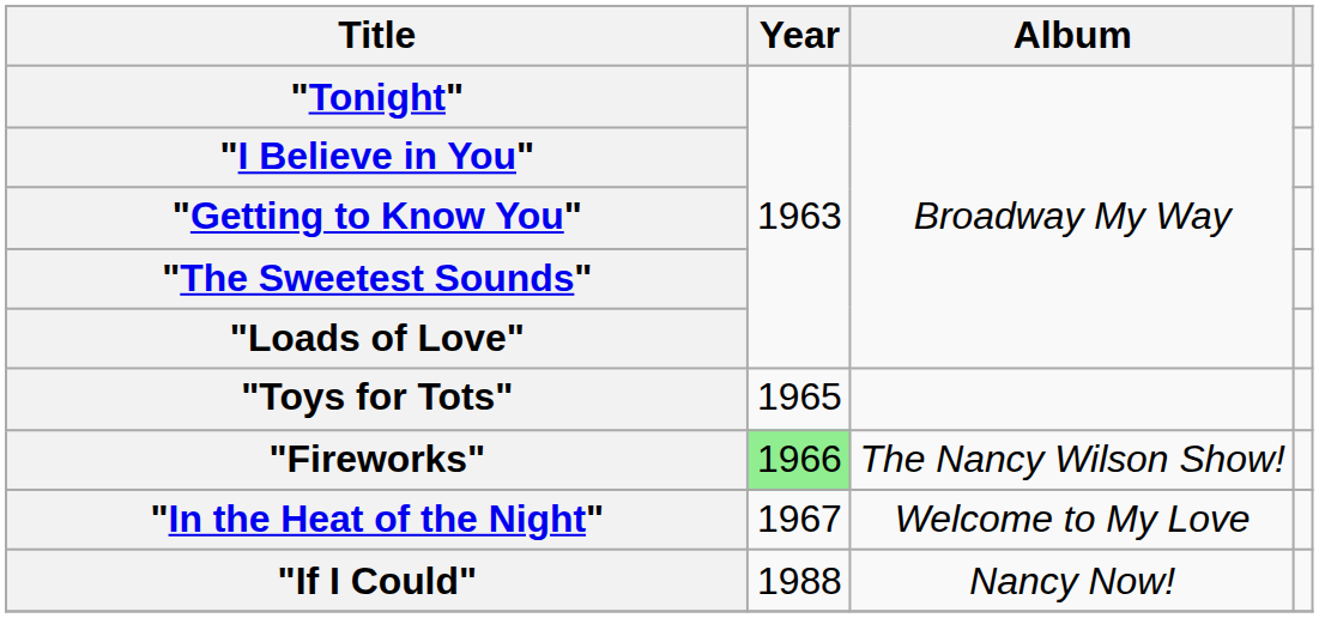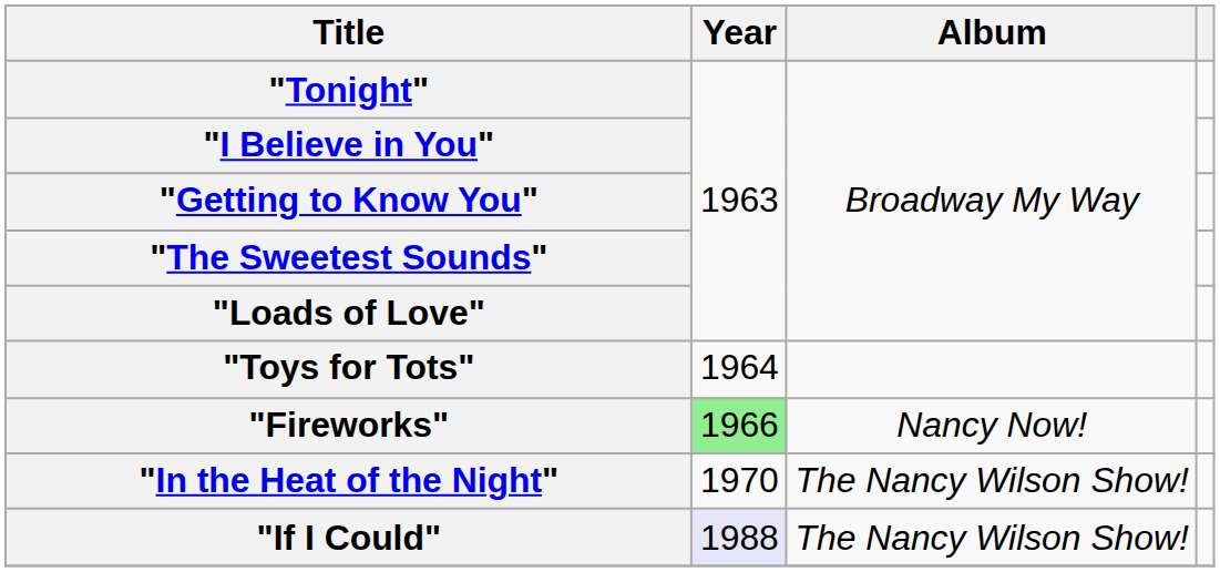"Toys for Tots" | Year: 1965 -> 1964
"Fireworks" | Album: The Nancy Wilson Show! -> Nancy Now!
"In the Heat of the Night" | Year: 1967 -> 1970
"In the Heat of the Night" | Album: Welcome to My Love -> The Nancy Wilson Show!
"If I Could" | Year: no background -> lavender background
"If I Could" | Album: Nancy Now! -> The Nancy Wilson Show!
